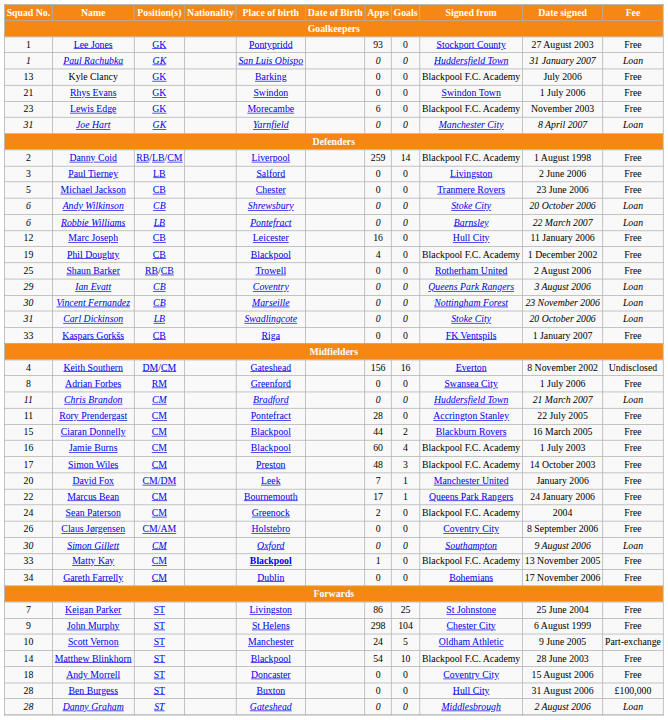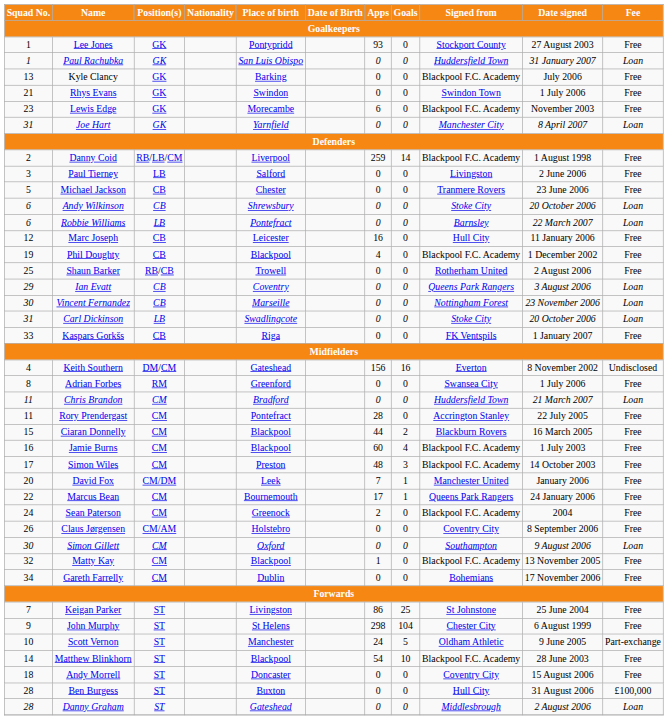Matty Kay | Squad No.: 33 -> 32
Matty Kay | Place of birth: bold -> normal
